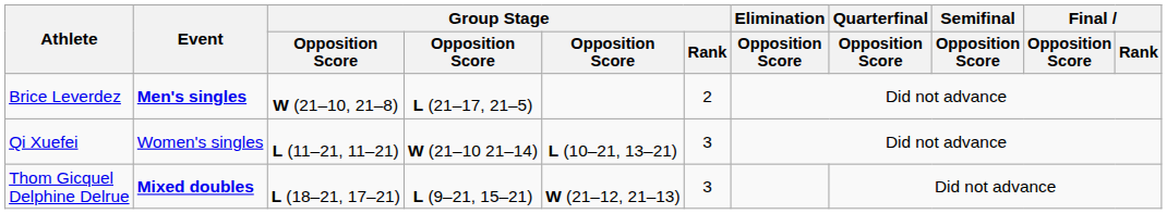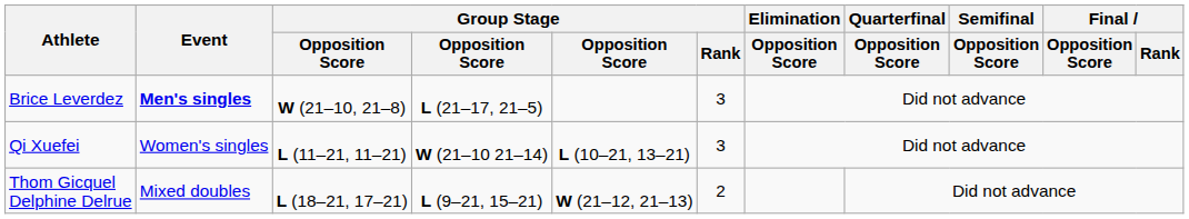Brice Leverdez | Group Stage / Rank: 2 -> 3
Thom Gicquel Delphine Delrue | Event: bold -> normal
Thom Gicquel Delphine Delrue | Group Stage / Rank: 3 -> 2
